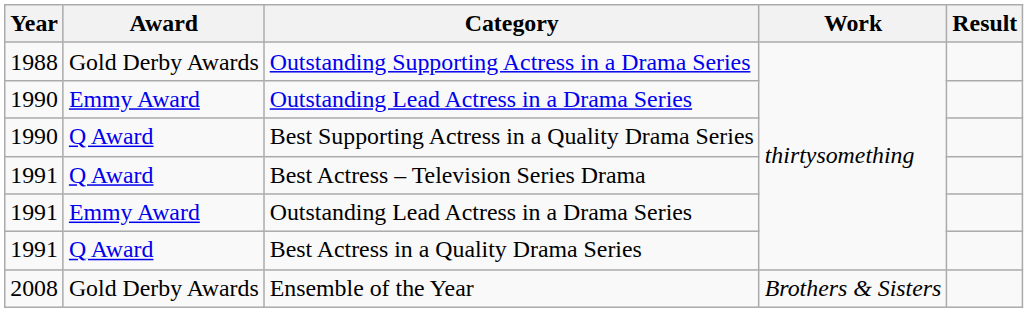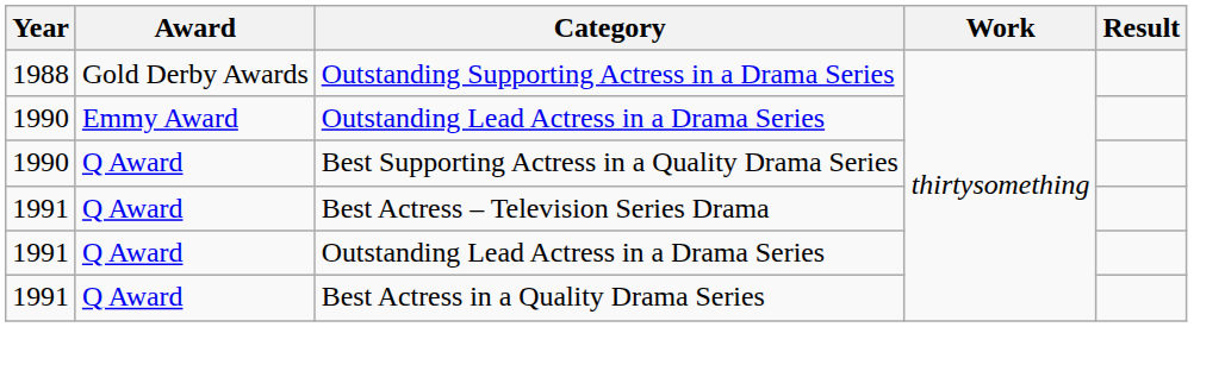1991 / Outstanding Lead Actress in a Drama Series | Award: Emmy Award -> Q Award
- row: 2008 | Gold Derby Awards | Ensemble of the Year | Brothers & Sisters
